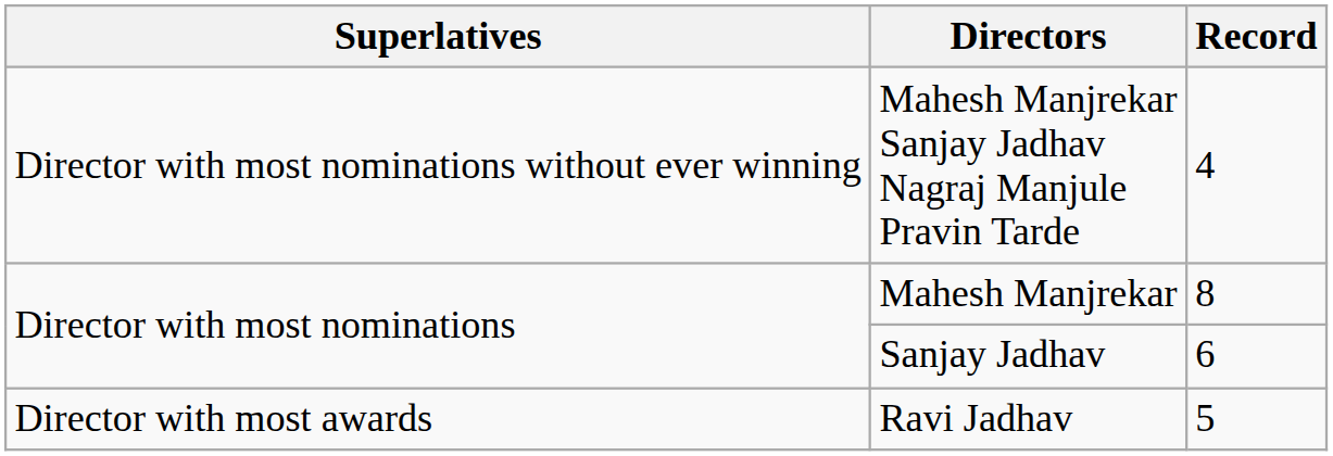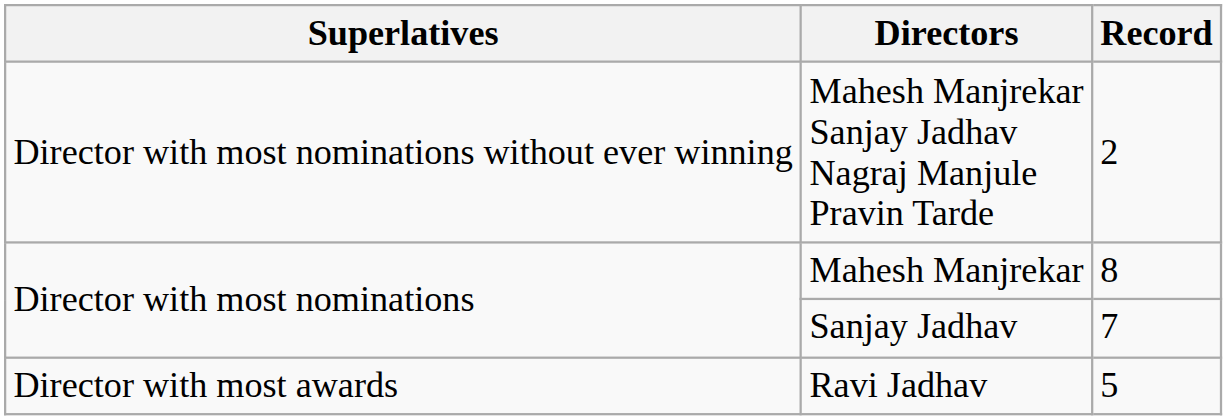Mahesh Manjrekar Sanjay Jadhav Nagraj Manjule Pravin Tarde | Record: 4 -> 2
Sanjay Jadhav | Record: 6 -> 7
